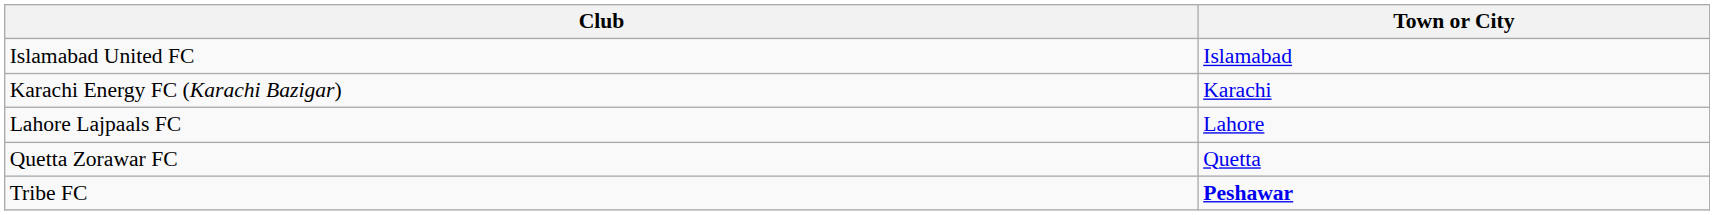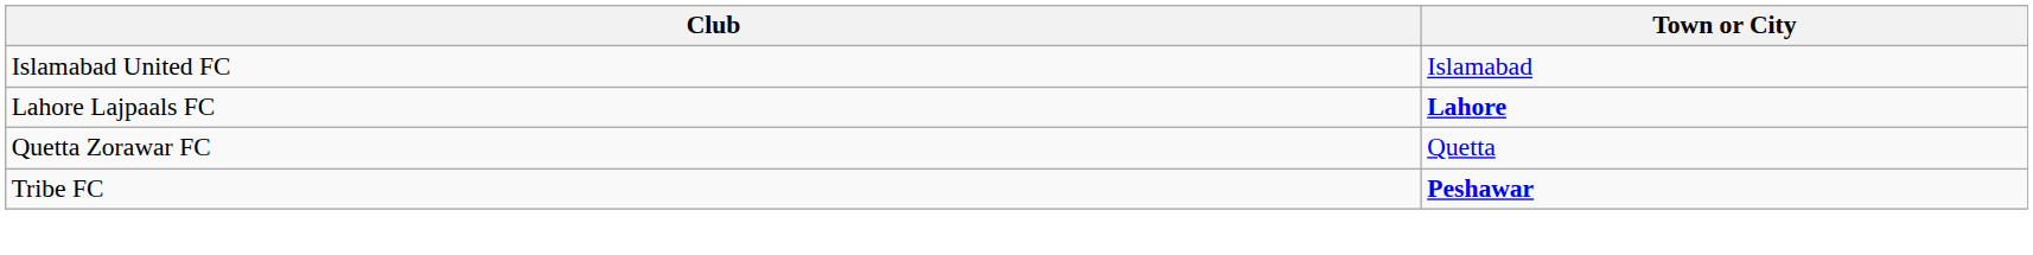- row: Karachi Energy FC (Karachi Bazigar) | Karachi
Lahore Lajpaals FC | Town or City: normal -> bold
